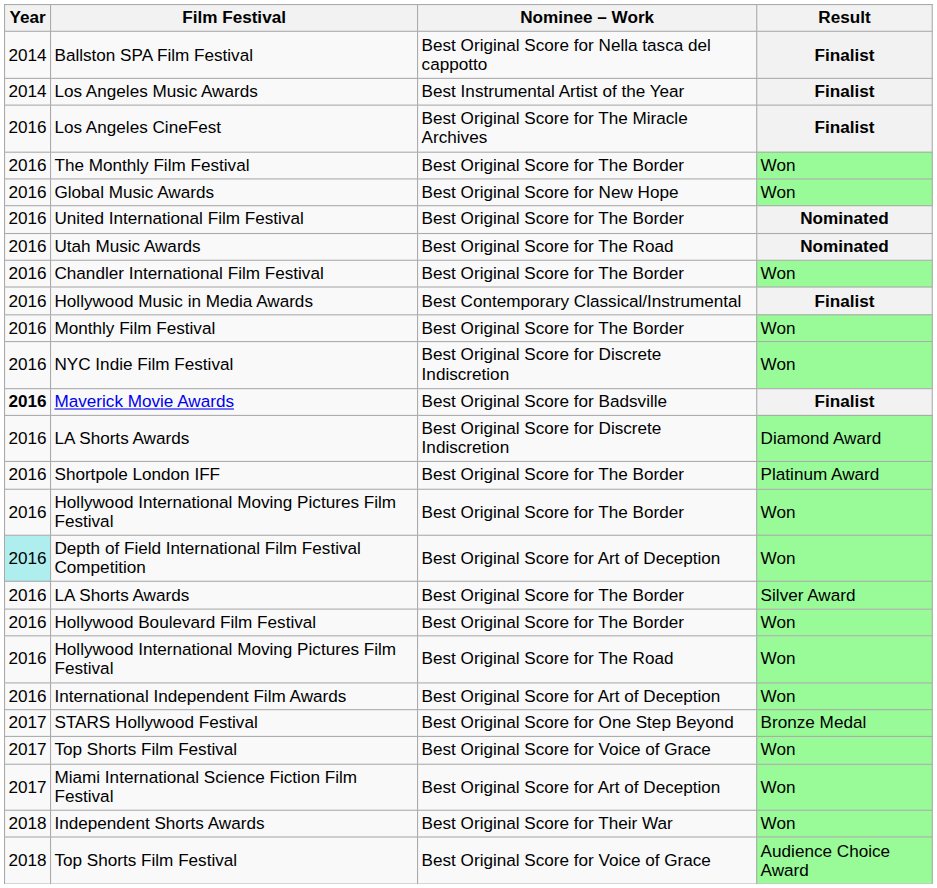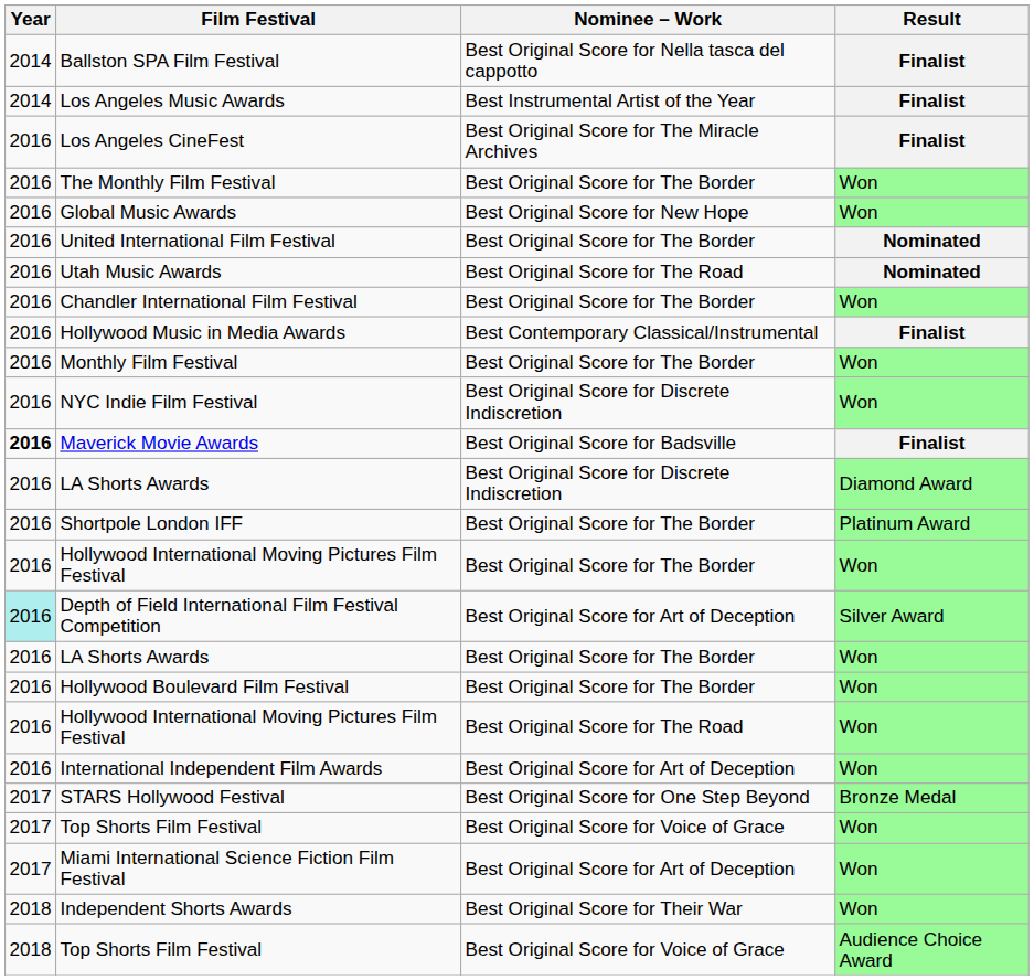Depth of Field International Film Festival Competition | Result: Won -> Silver Award
LA Shorts Awards / Best Original Score for The Border | Result: Silver Award -> Won
